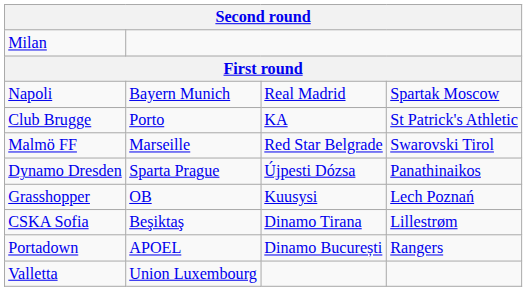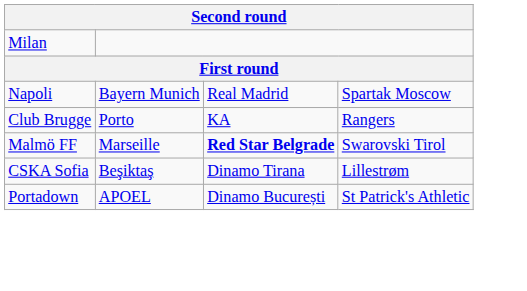Club Brugge | column 4: St Patrick's Athletic -> Rangers
Malmö FF | column 3: normal -> bold
- row: Dynamo Dresden | Sparta Prague | Újpesti Dózsa | Panathinaikos
- row: Grasshopper | OB | Kuusysi | Lech Poznań
Portadown | column 4: Rangers -> St Patrick's Athletic
- row: Valletta | Union Luxembourg
